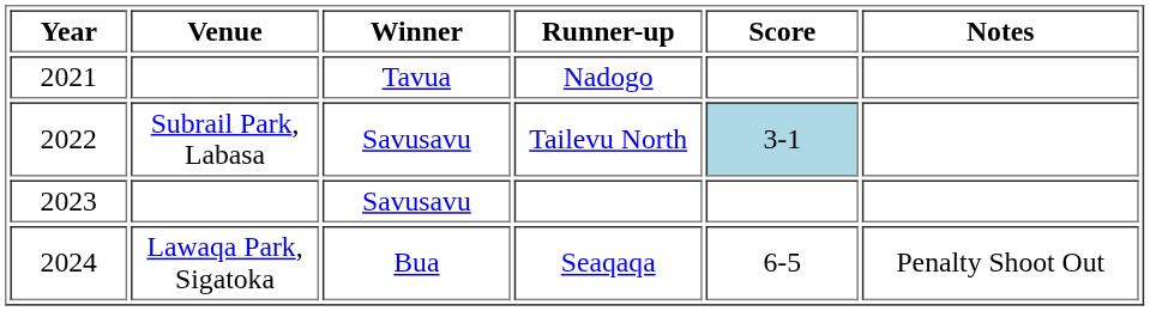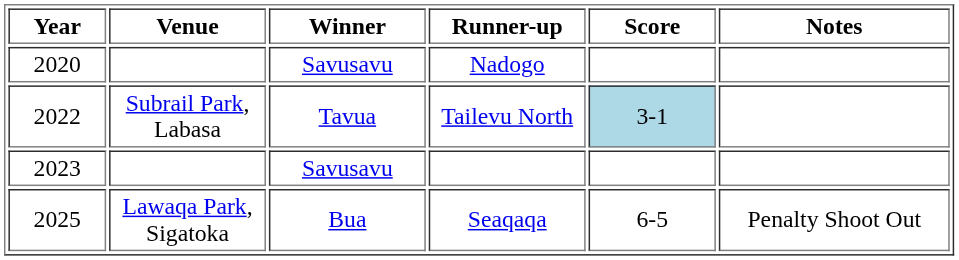Nadogo | Year: 2021 -> 2020
Nadogo | Winner: Tavua -> Savusavu
Tailevu North | Winner: Savusavu -> Tavua
Seaqaqa | Year: 2024 -> 2025
